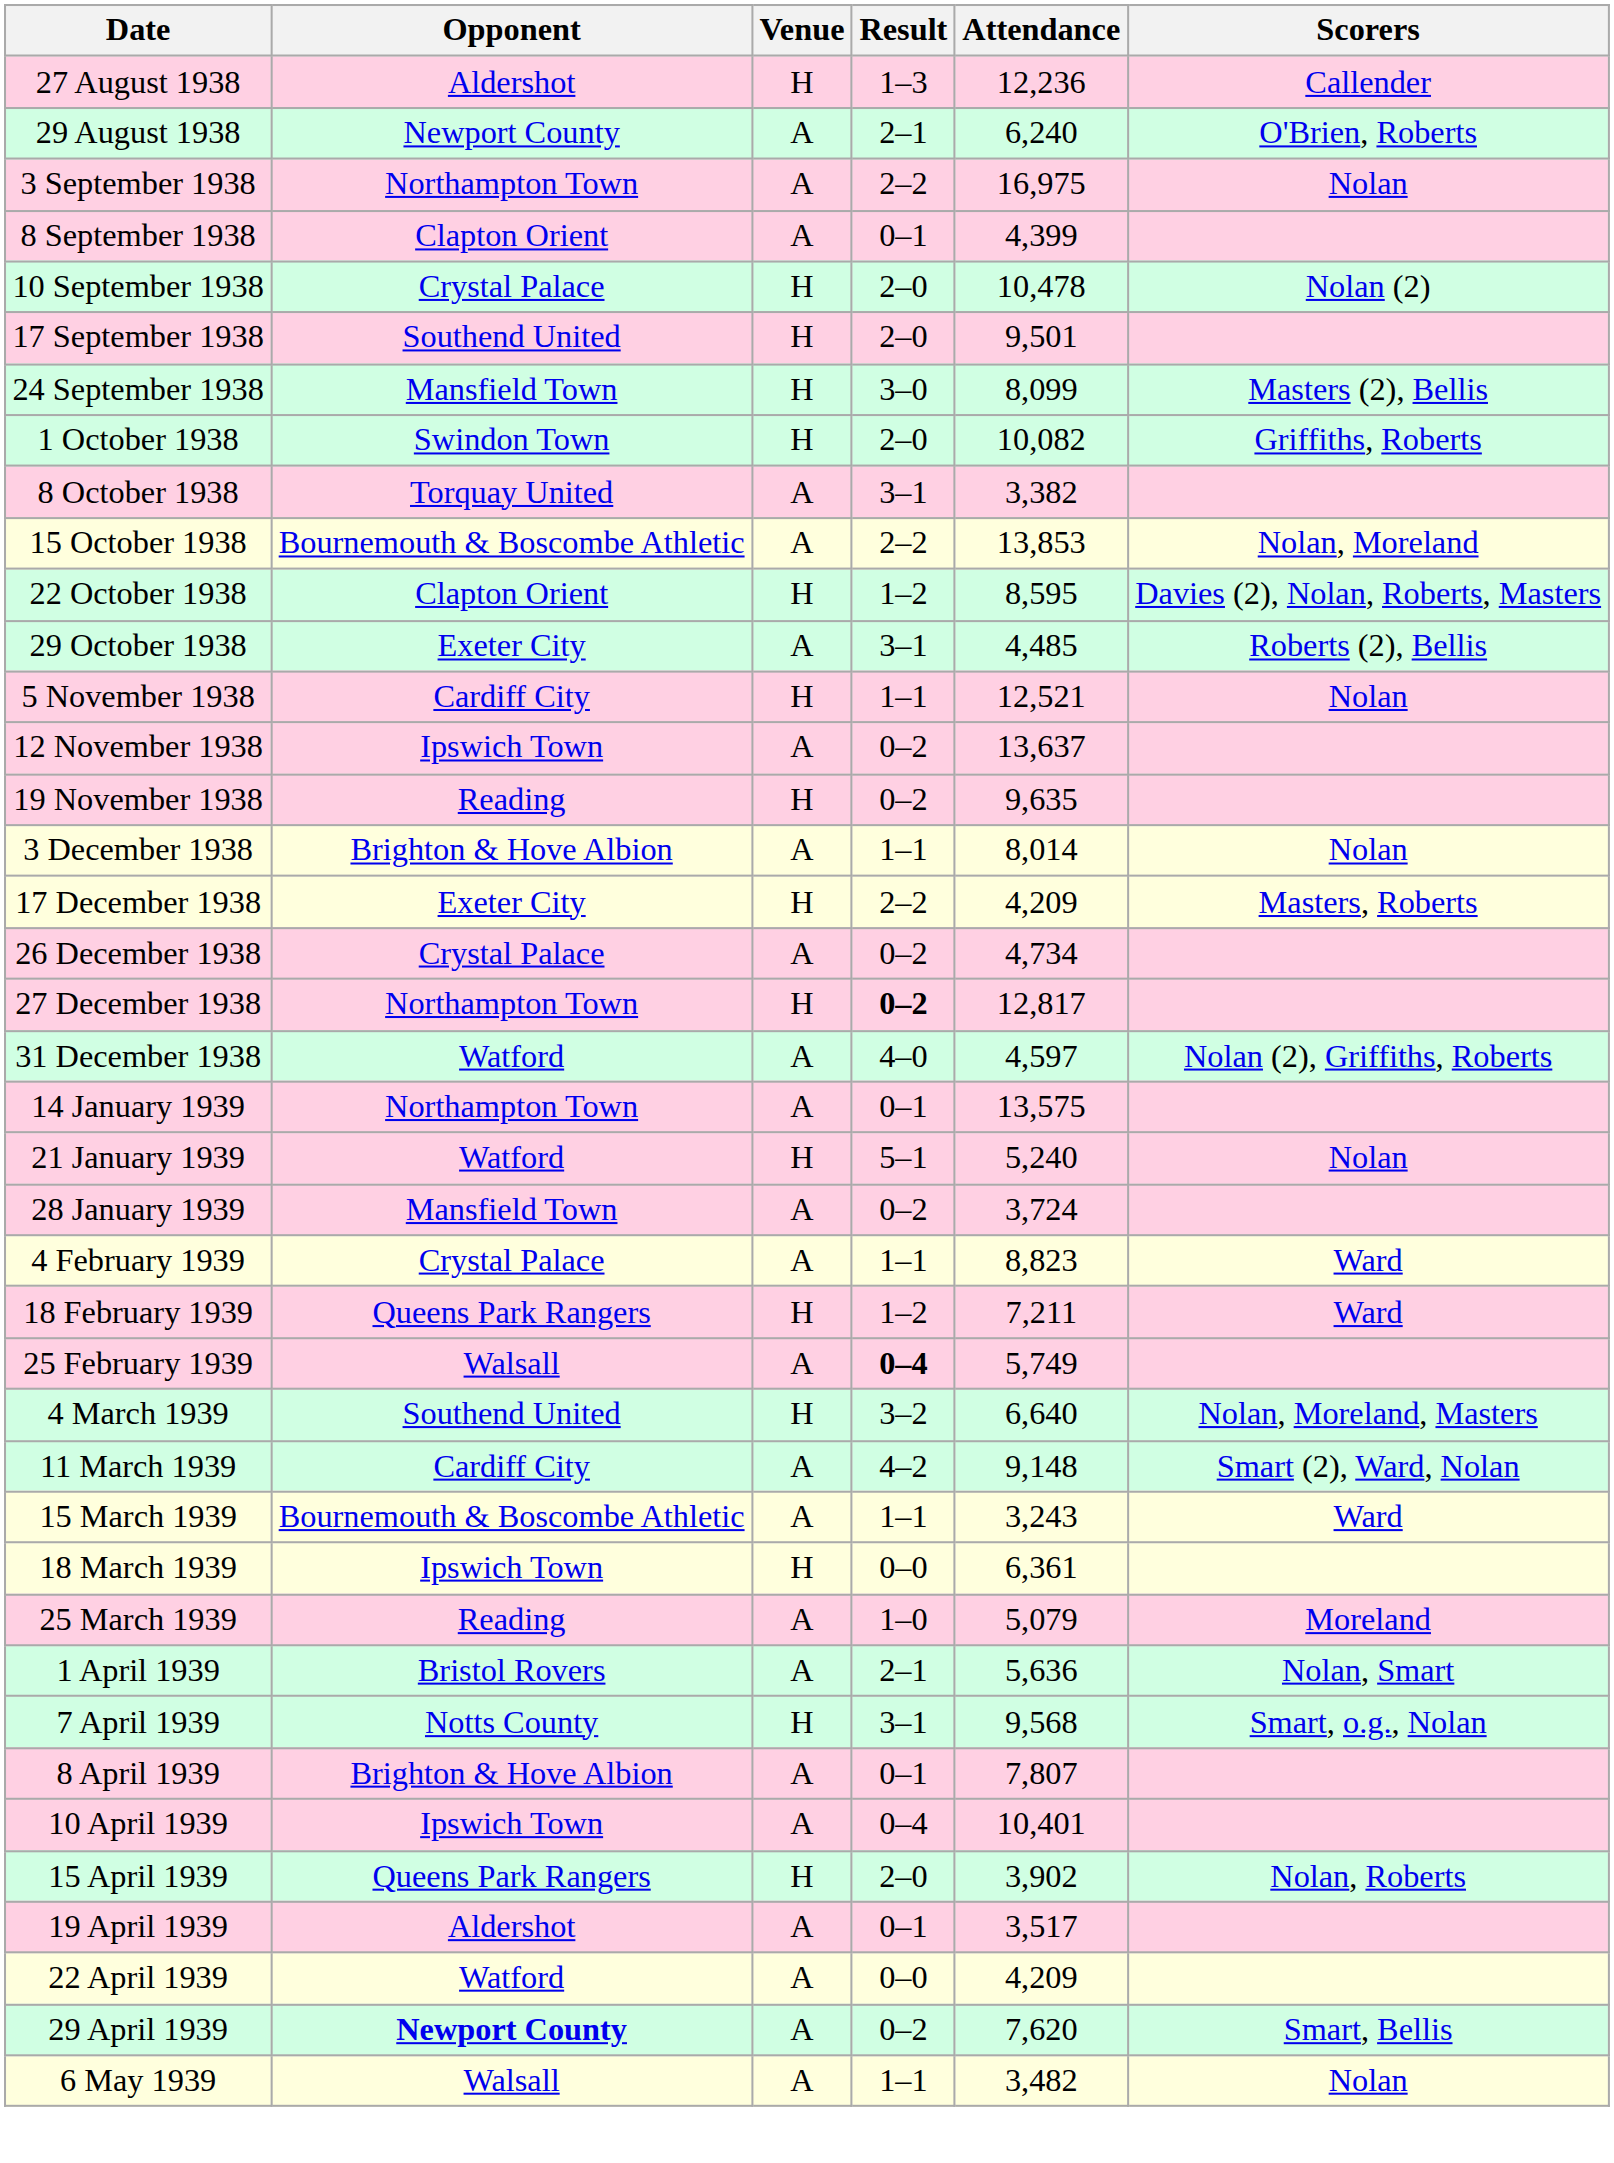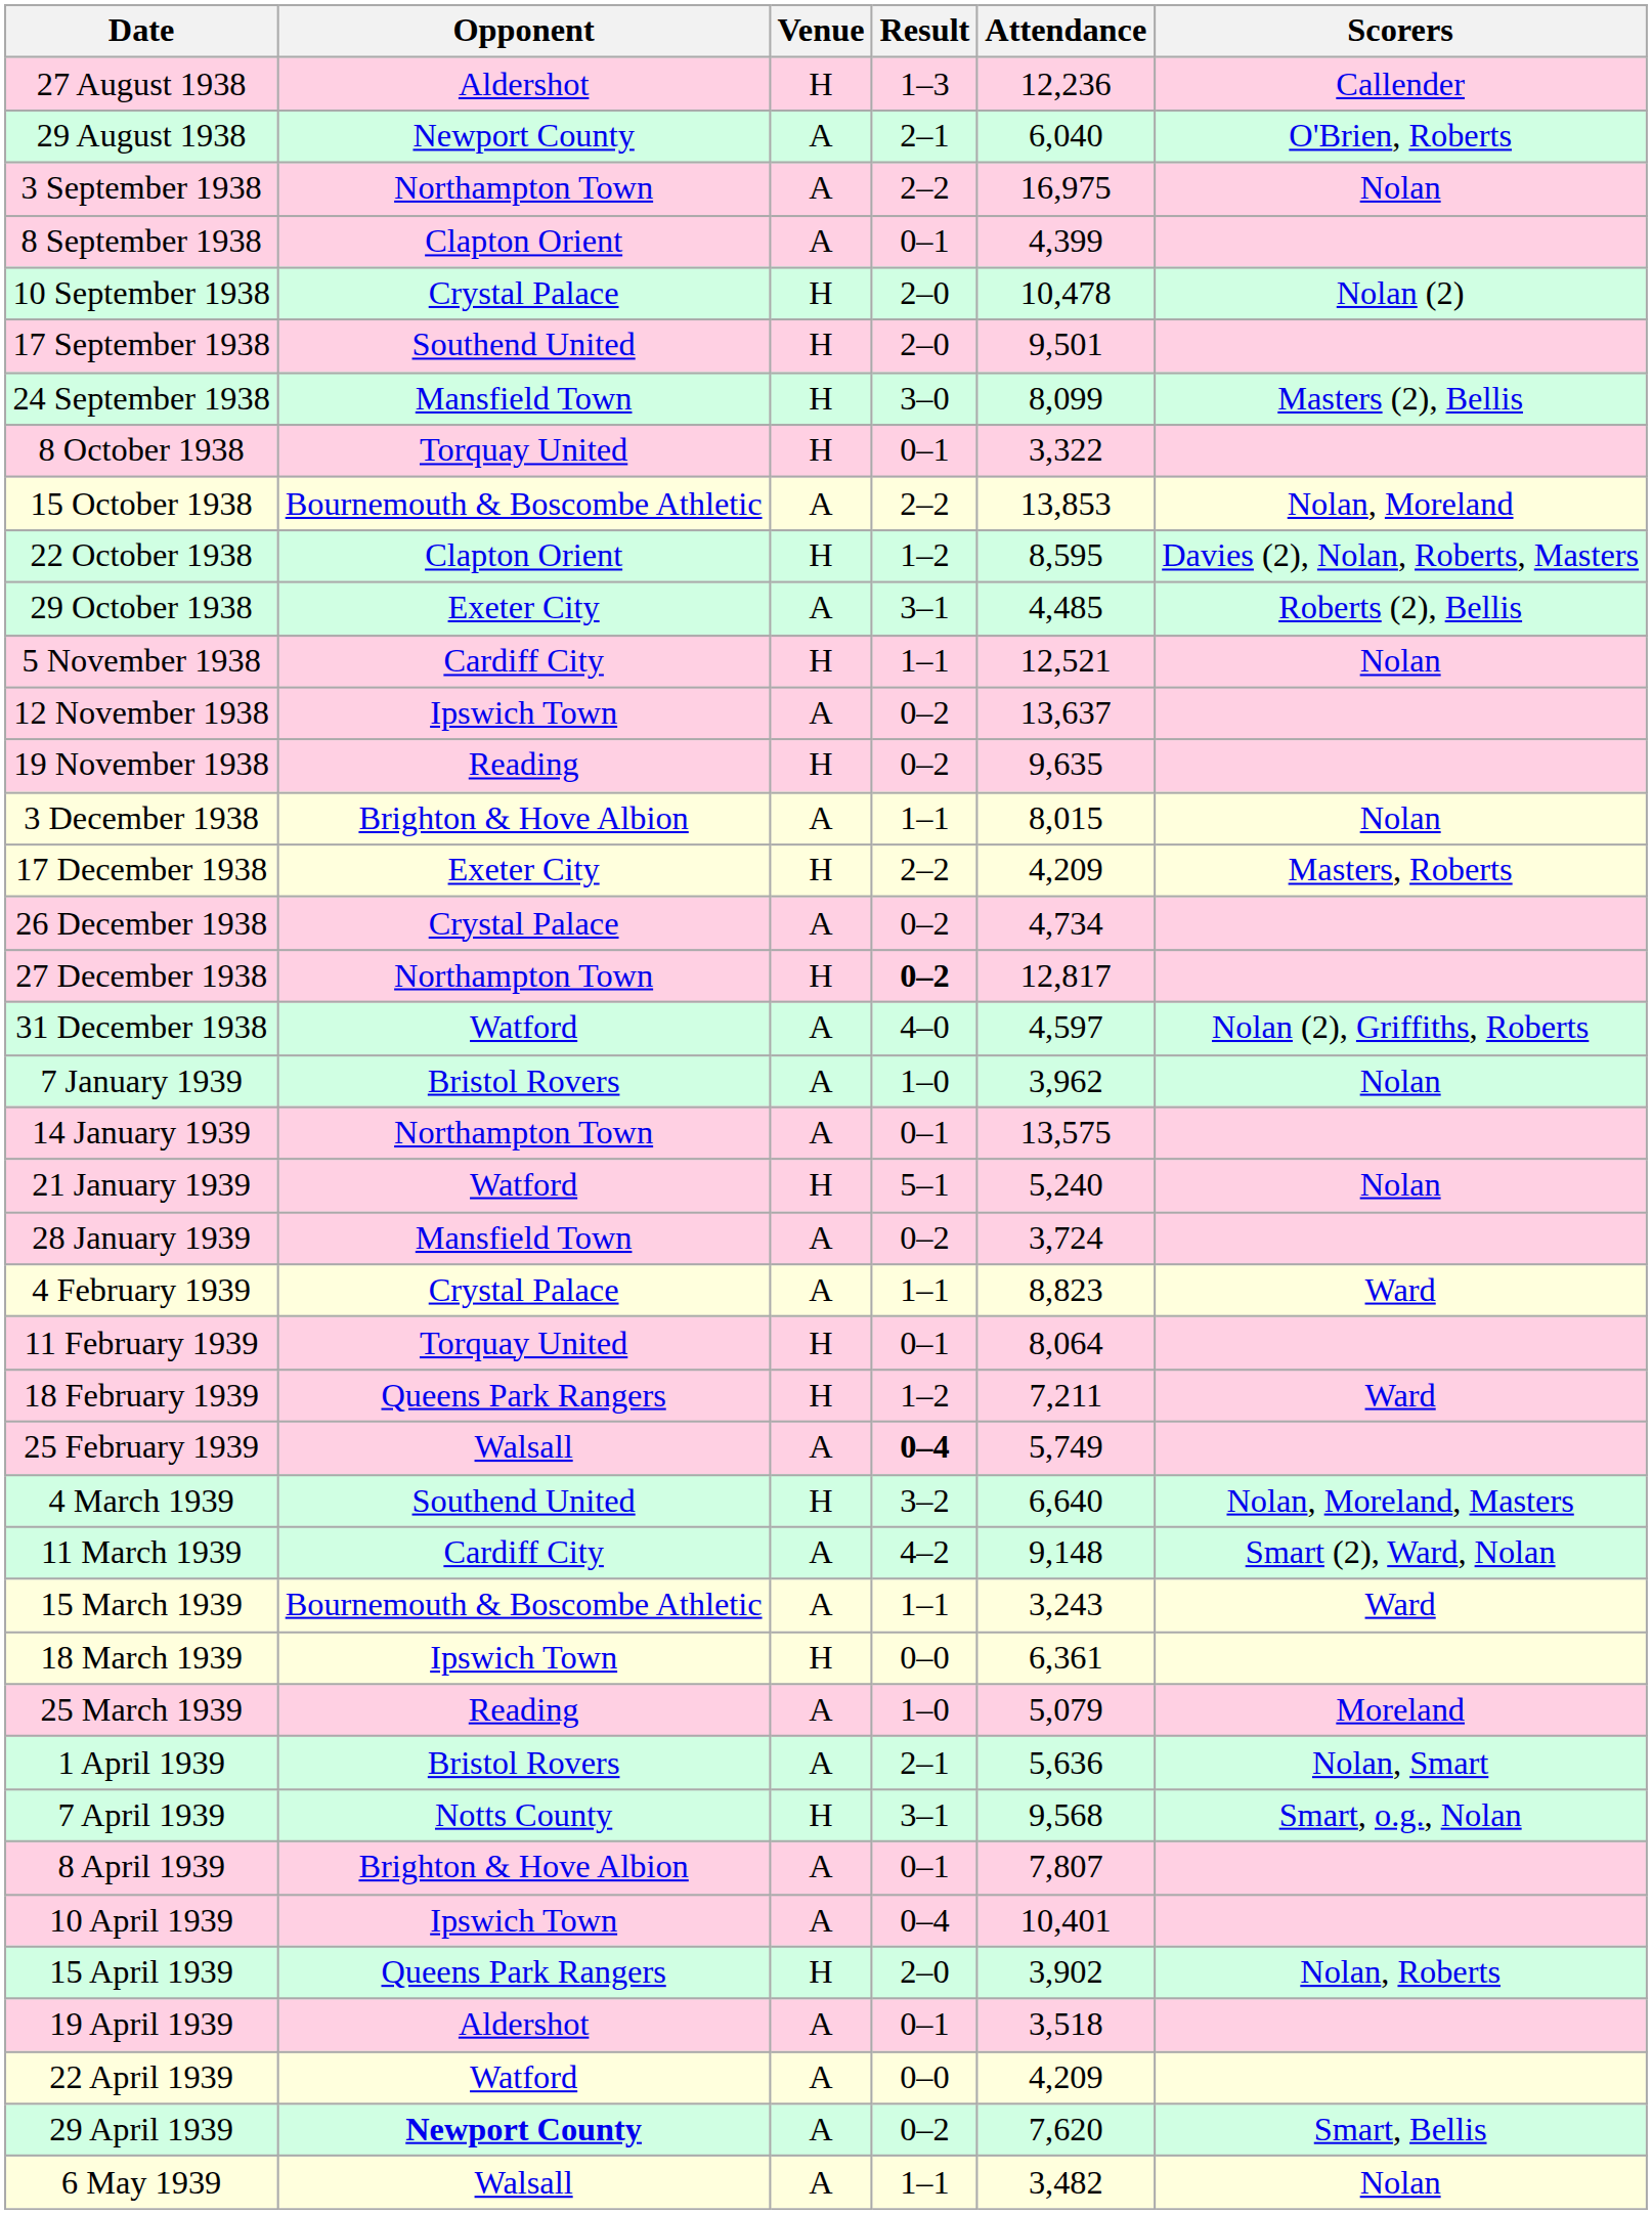29 August 1938 | Attendance: 6,240 -> 6,040
- row: 1 October 1938 | Swindon Town | H | 2–0 | 10,082 | Griffiths, Roberts
8 October 1938 | Venue: A -> H
8 October 1938 | Result: 3–1 -> 0–1
8 October 1938 | Attendance: 3,382 -> 3,322
3 December 1938 | Attendance: 8,014 -> 8,015
+ row: 7 January 1939 | Bristol Rovers | A | 1–0 | 3,962 | Nolan
+ row: 11 February 1939 | Torquay United | H | 0–1 | 8,064
19 April 1939 | Attendance: 3,517 -> 3,518
